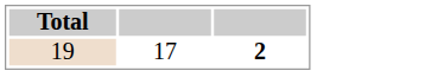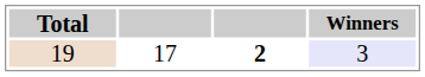+ column: Winners | 3
